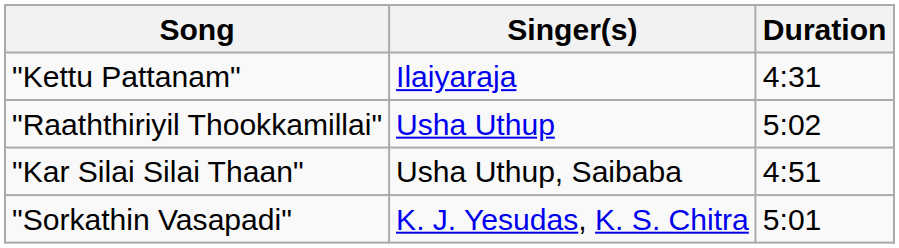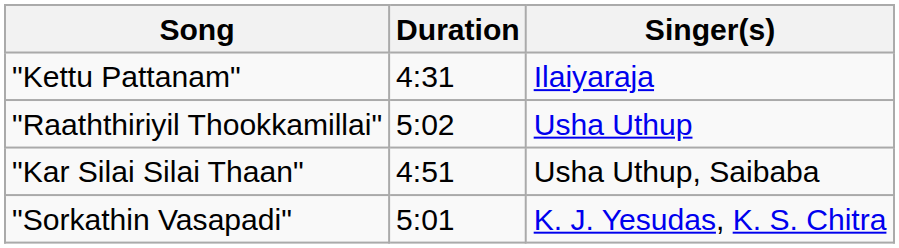columns swapped: Singer(s) <-> Duration
